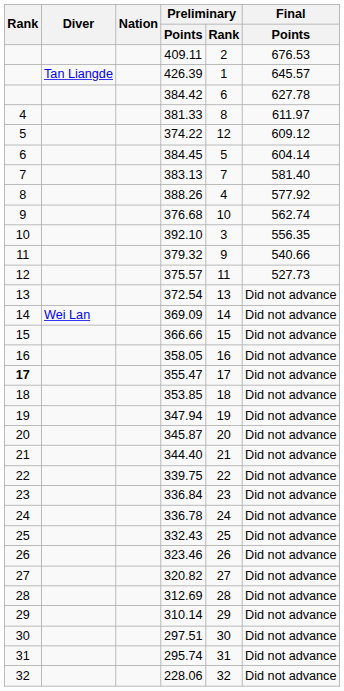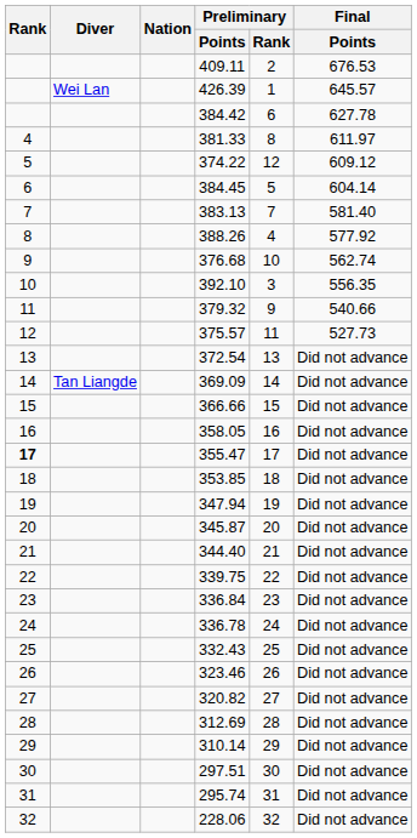426.39 | Diver: Tan Liangde -> Wei Lan
369.09 | Diver: Wei Lan -> Tan Liangde
